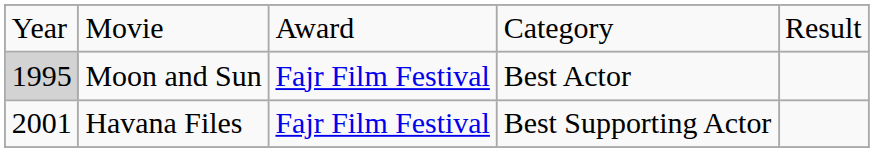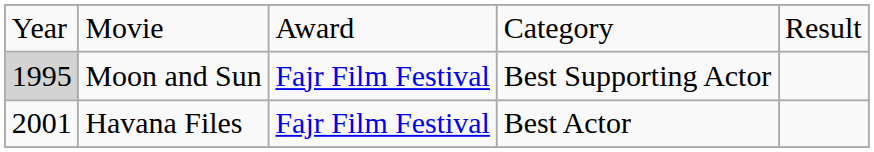Moon and Sun | column 4: Best Actor -> Best Supporting Actor
Havana Files | column 4: Best Supporting Actor -> Best Actor
